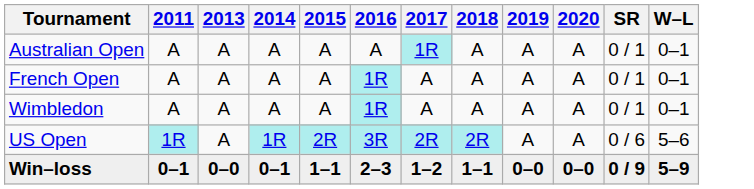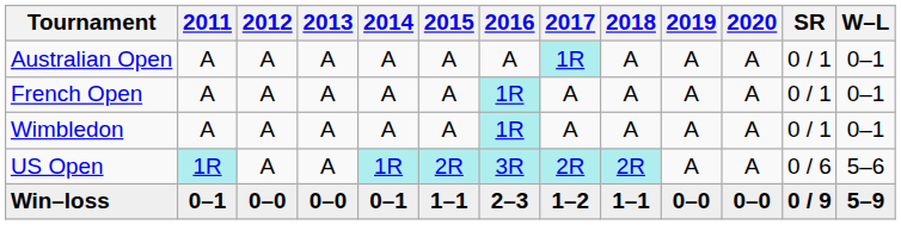+ column: 2012 | A | A | A | A | 0–0
